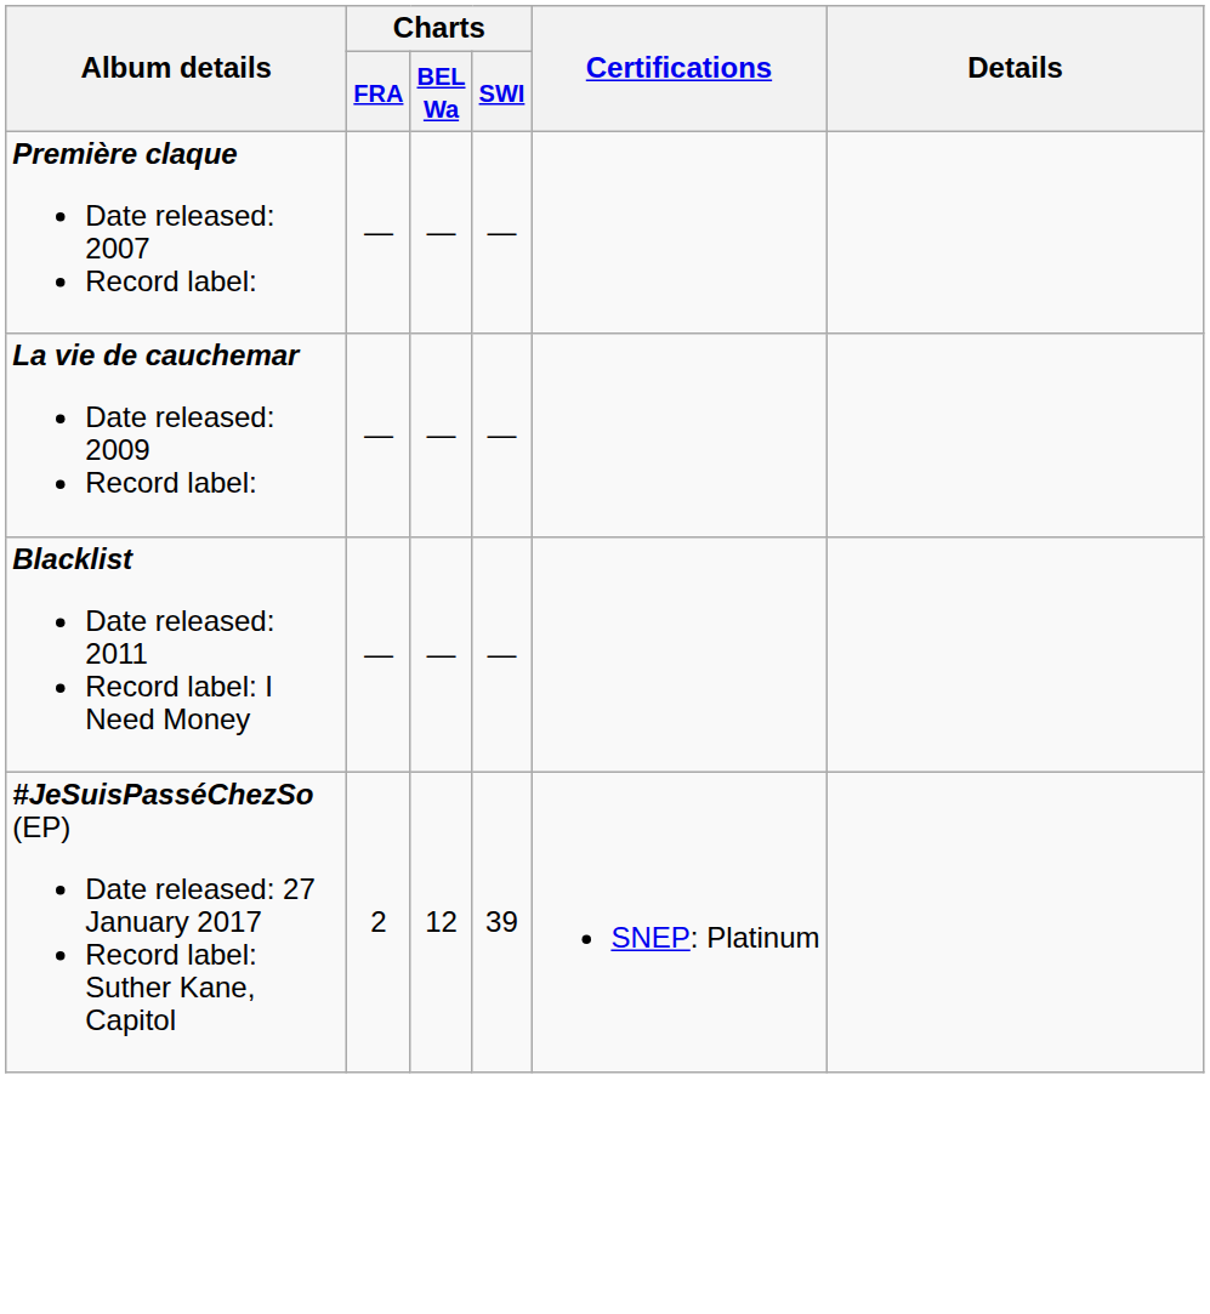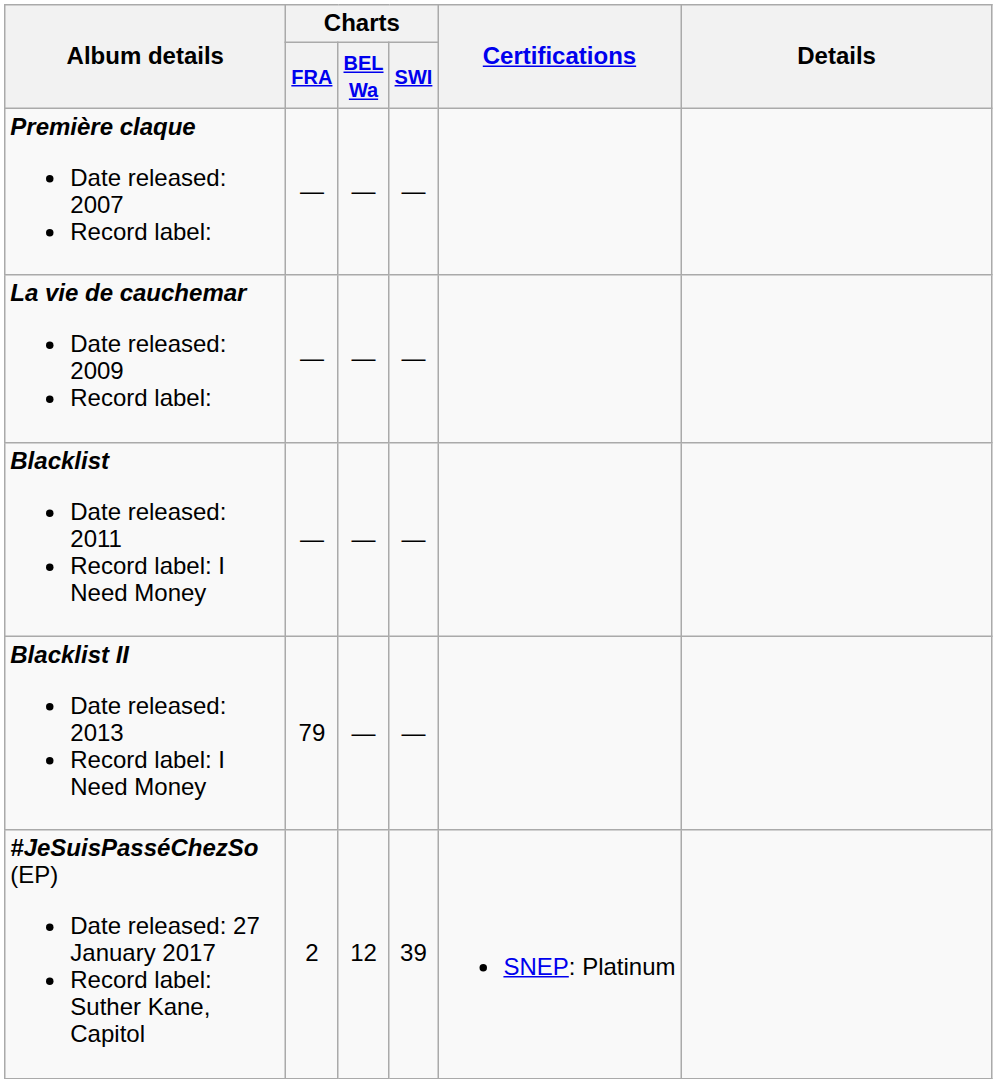+ row: Blacklist II Date released: 2013 Record label: I Need Money | 79 | — | —
